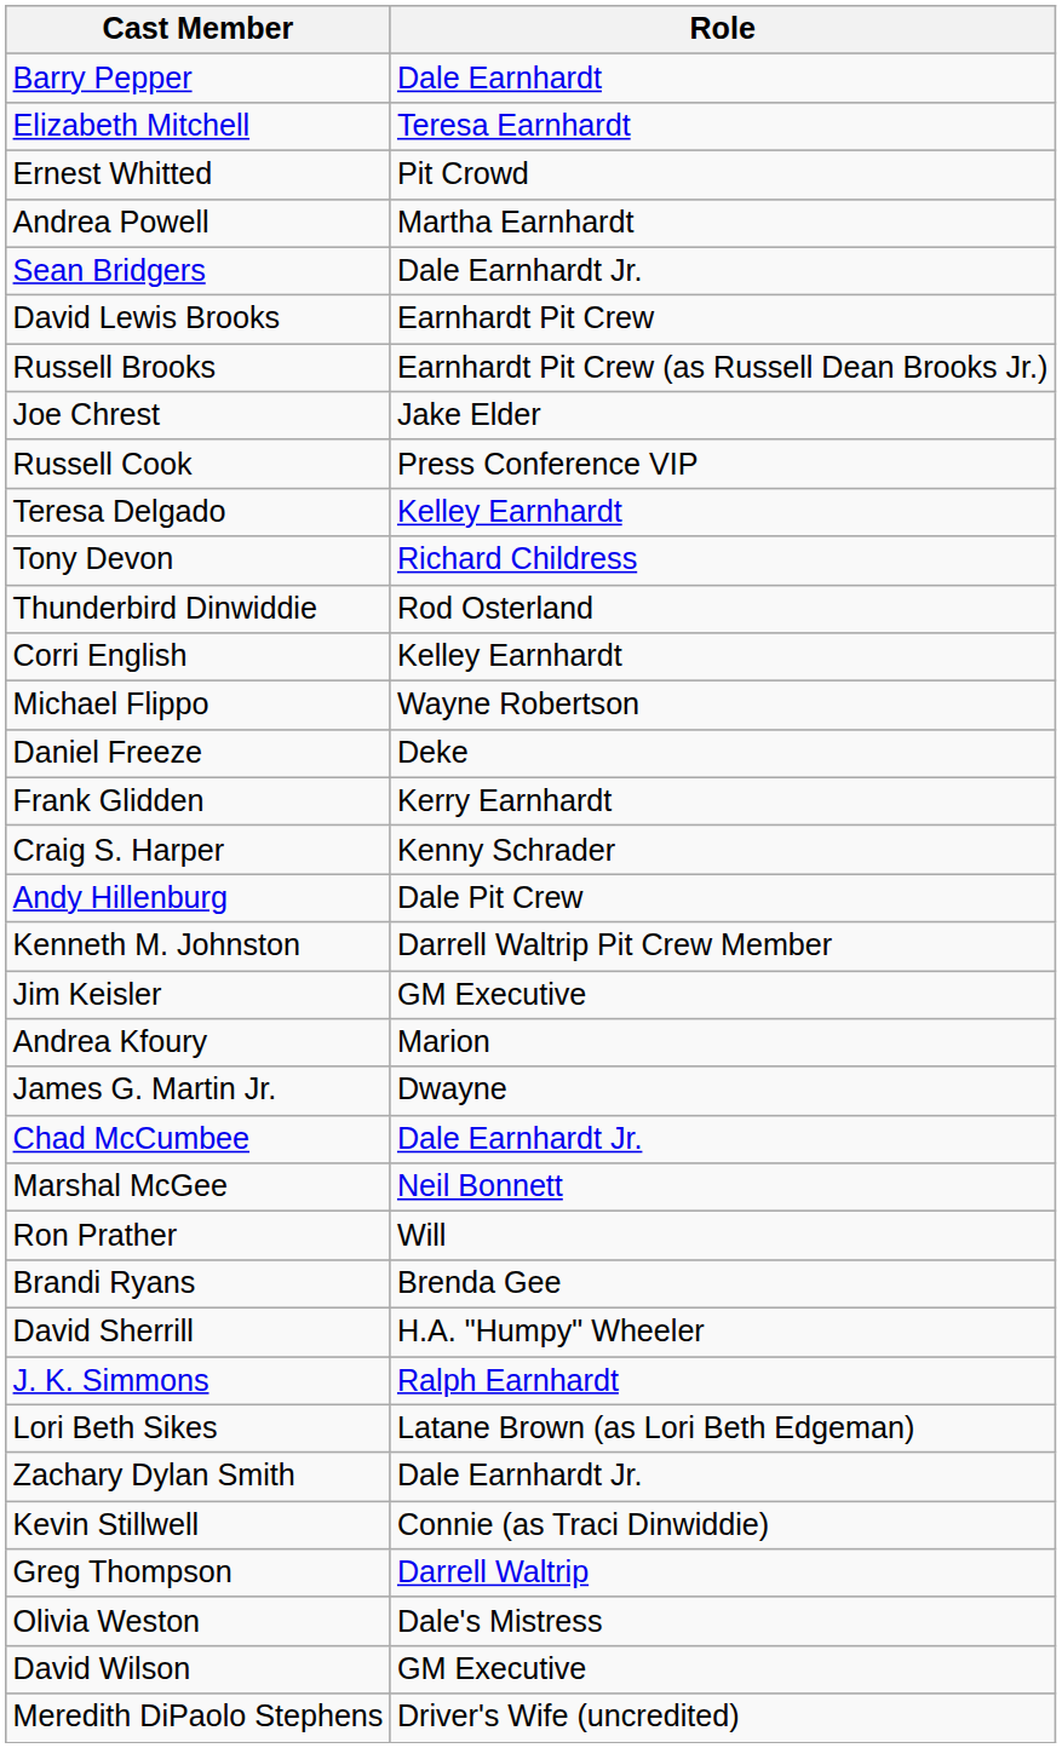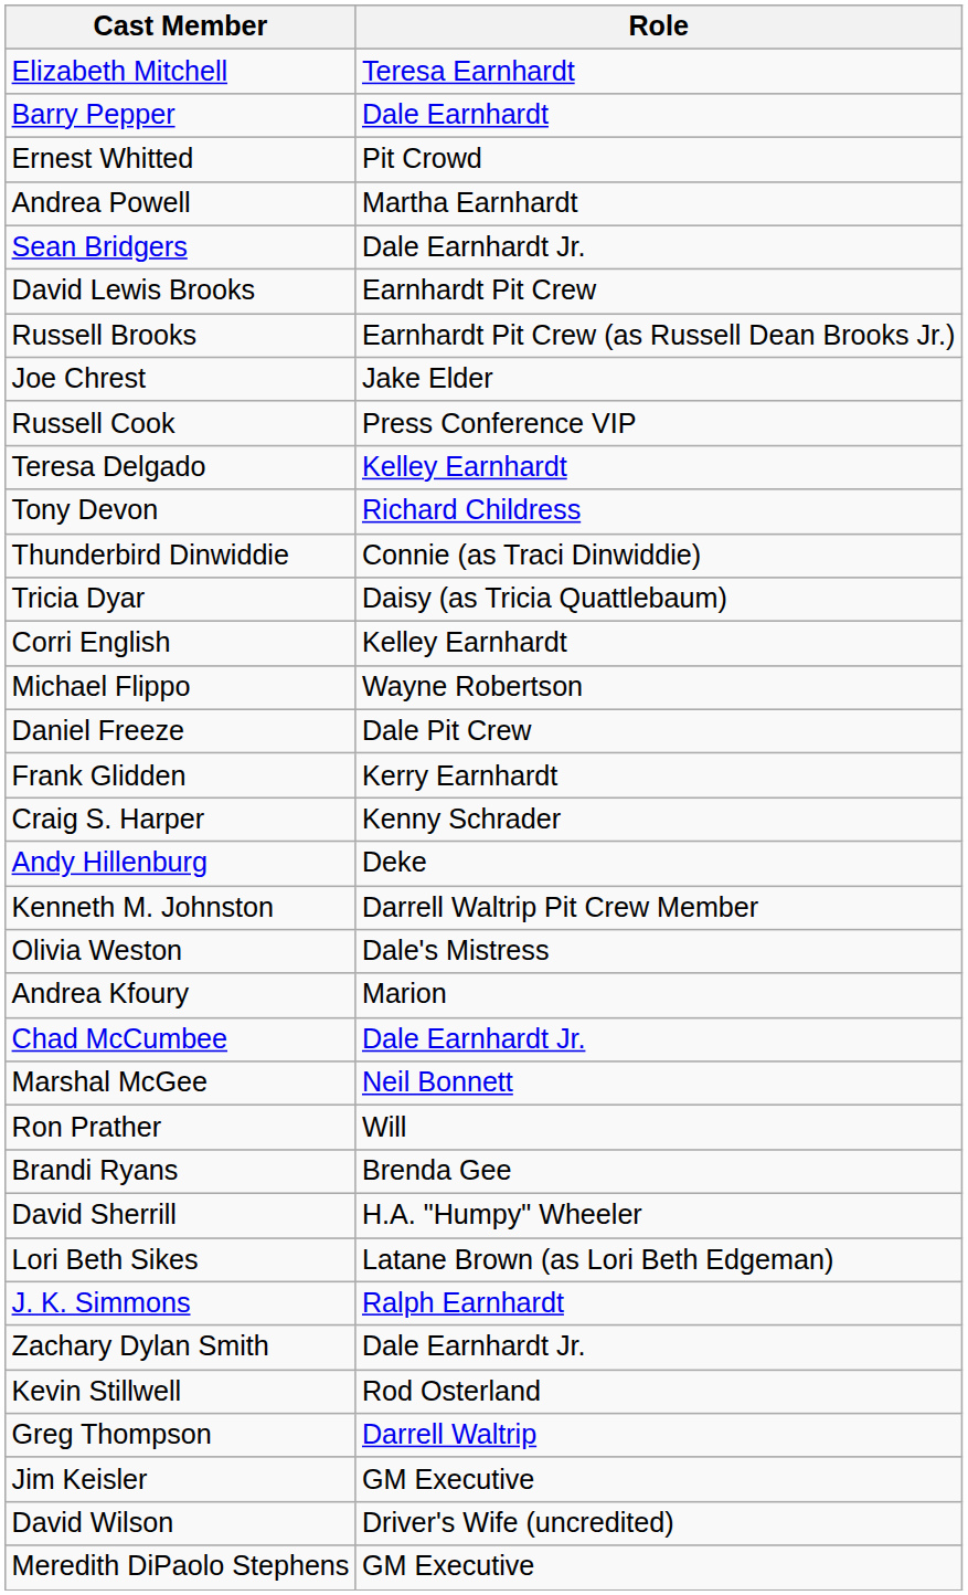rows swapped: Barry Pepper <-> Elizabeth Mitchell
Thunderbird Dinwiddie | Role: Rod Osterland -> Connie (as Traci Dinwiddie)
+ row: Tricia Dyar | Daisy (as Tricia Quattlebaum)
Daniel Freeze | Role: Deke -> Dale Pit Crew
Andy Hillenburg | Role: Dale Pit Crew -> Deke
rows swapped: Jim Keisler <-> Olivia Weston
- row: James G. Martin Jr. | Dwayne
rows swapped: Lori Beth Sikes <-> J. K. Simmons
Kevin Stillwell | Role: Connie (as Traci Dinwiddie) -> Rod Osterland
David Wilson | Role: GM Executive -> Driver's Wife (uncredited)
Meredith DiPaolo Stephens | Role: Driver's Wife (uncredited) -> GM Executive
